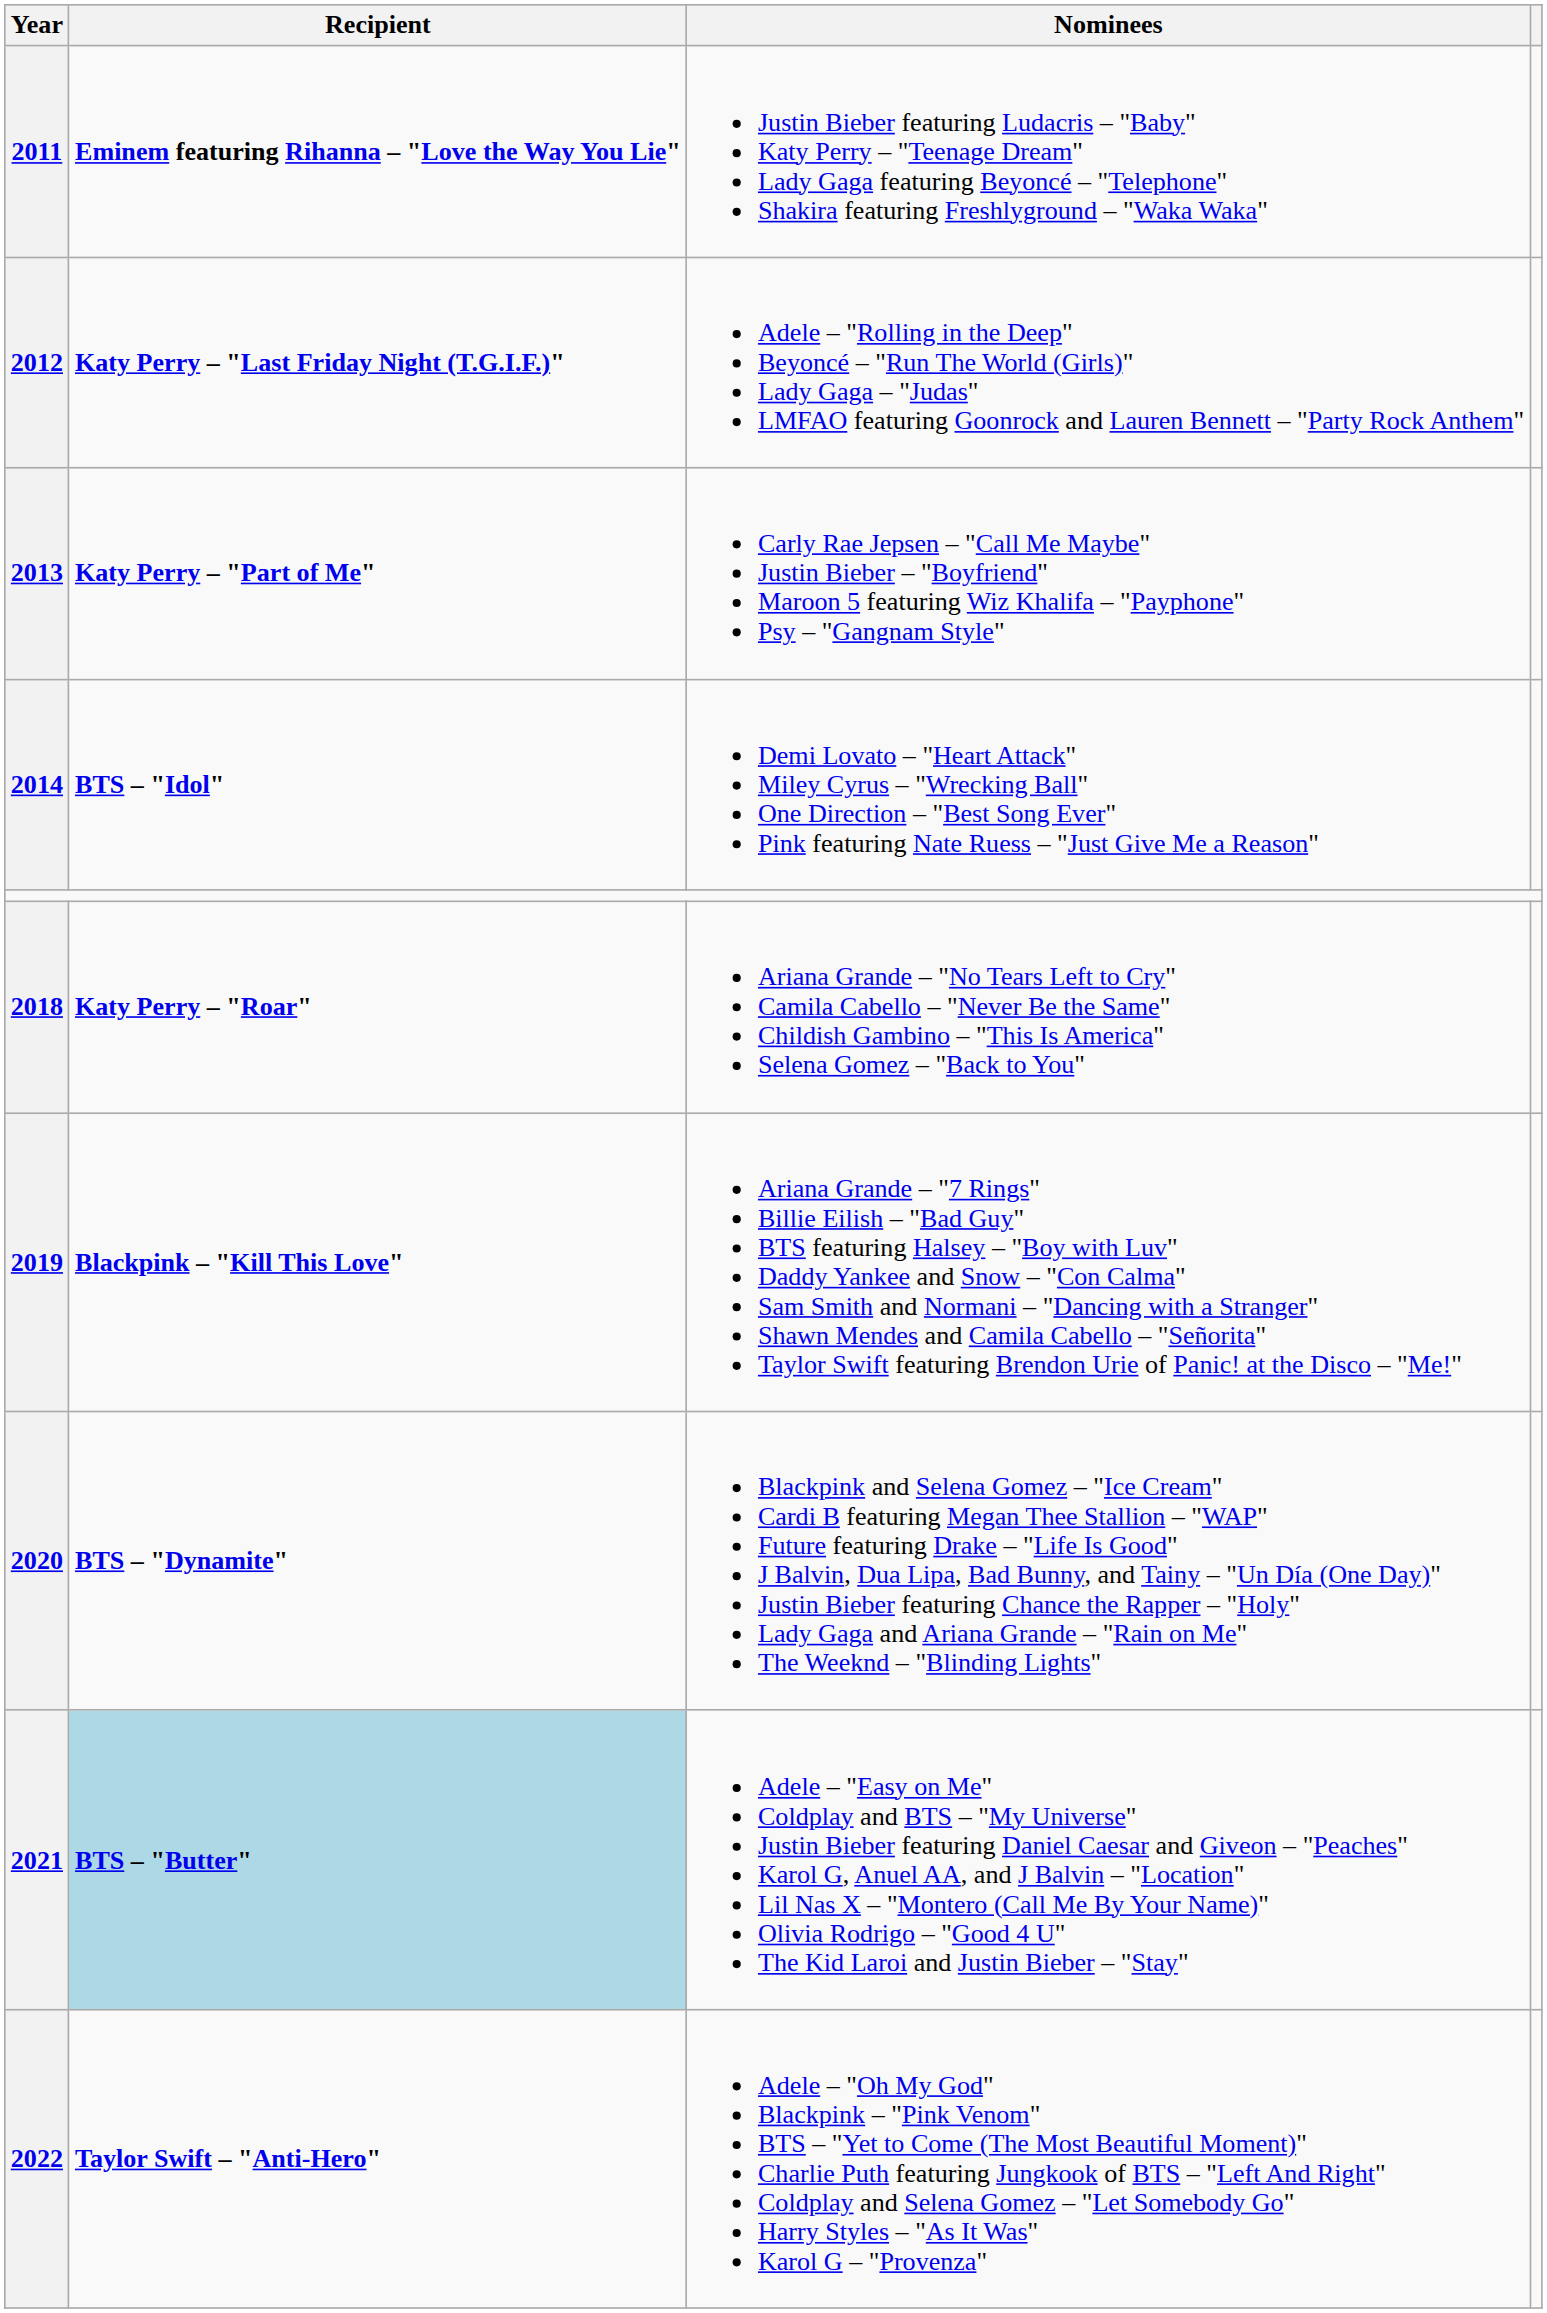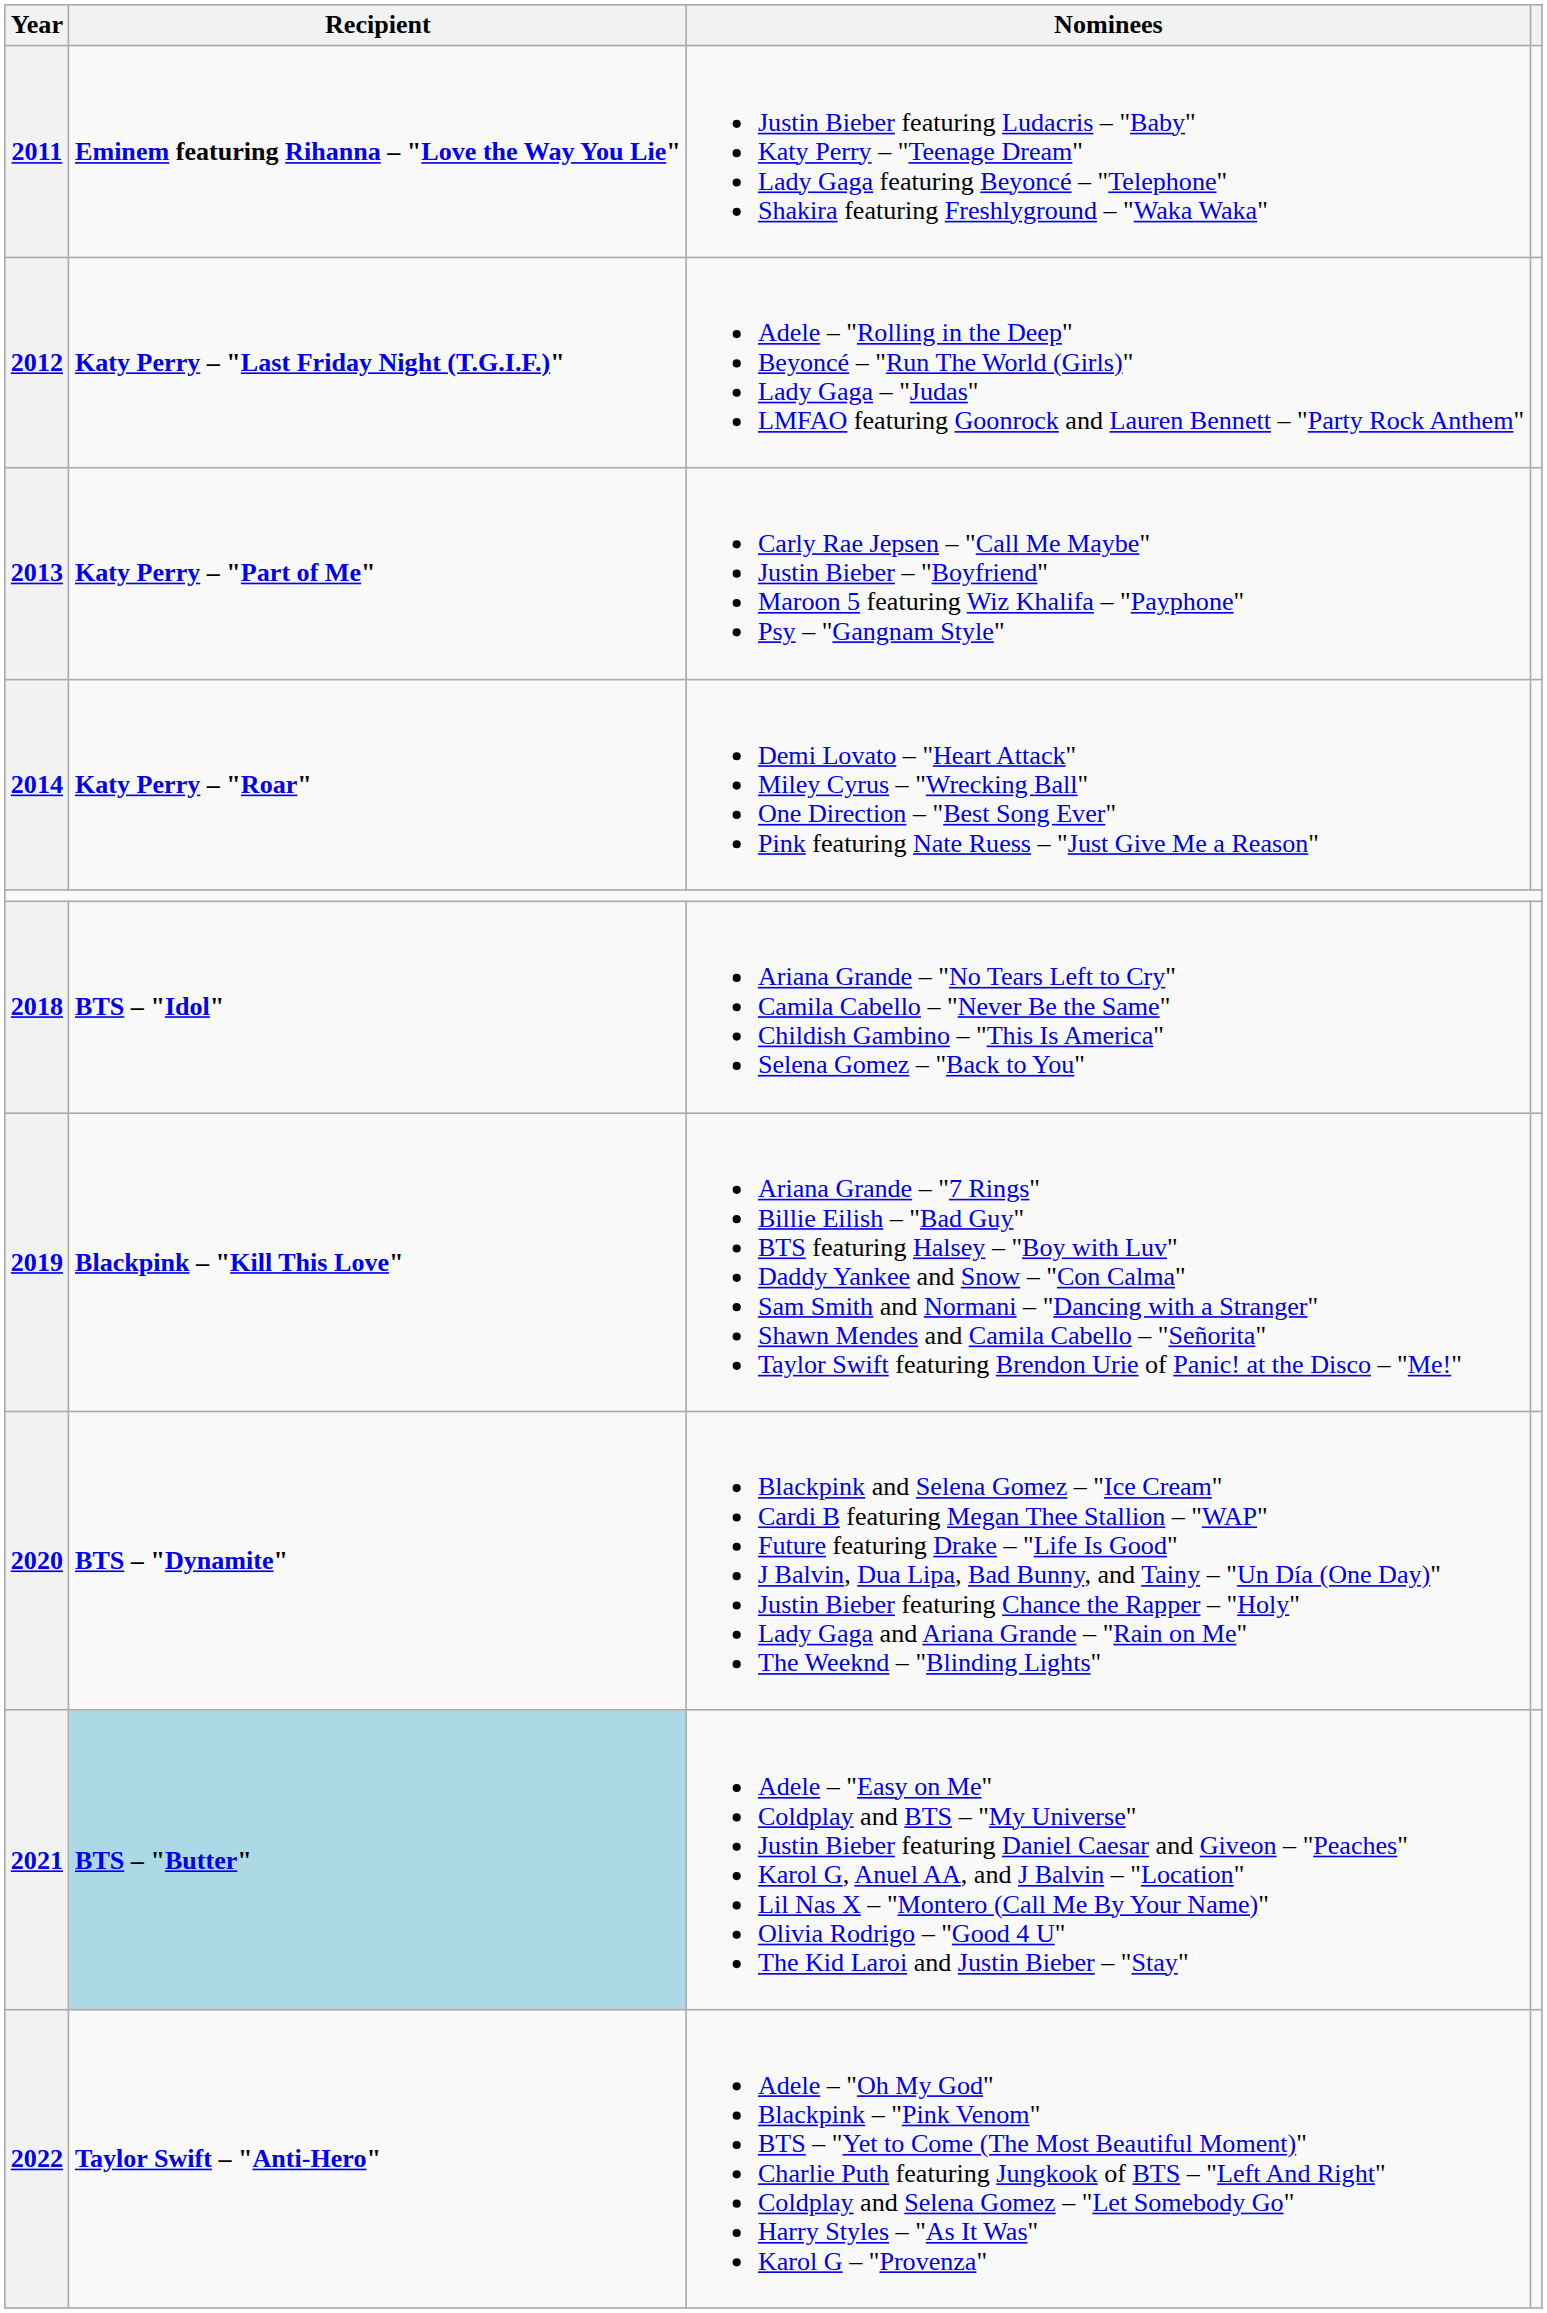2014 | Recipient: BTS – "Idol" -> Katy Perry – "Roar"
2018 | Recipient: Katy Perry – "Roar" -> BTS – "Idol"
